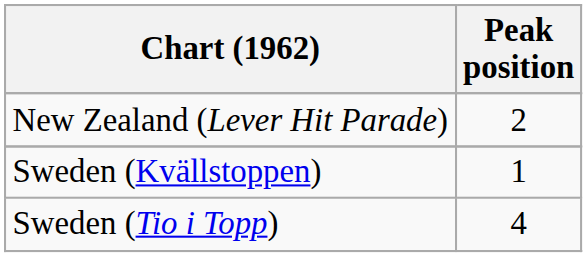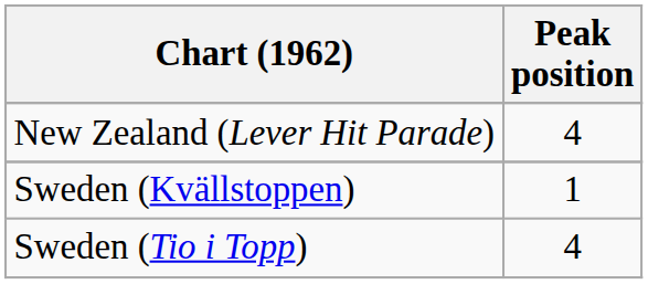New Zealand (Lever Hit Parade) | Peak position: 2 -> 4
